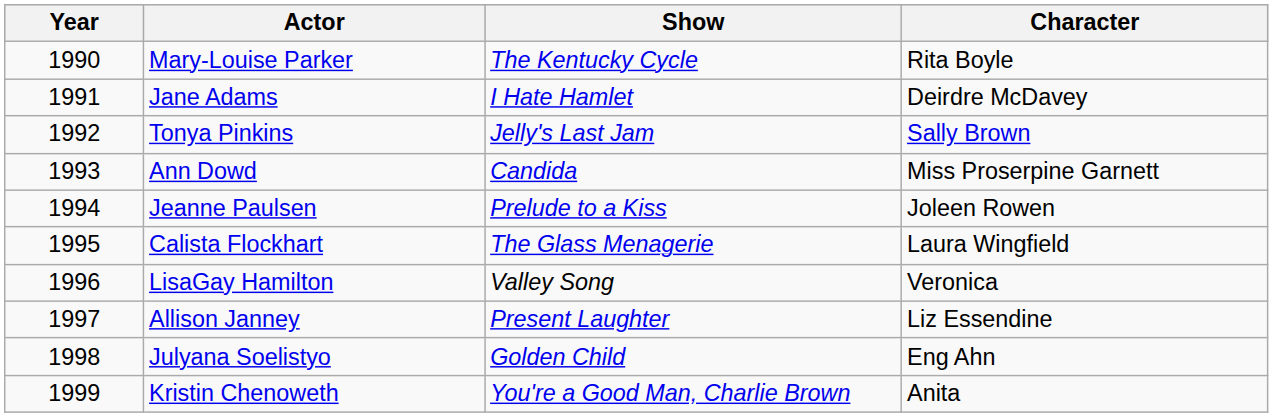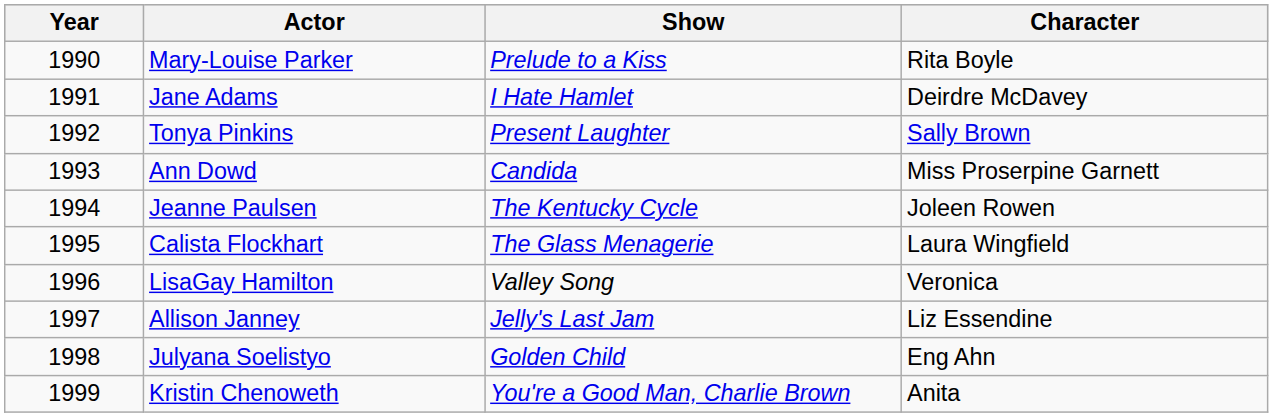Mary-Louise Parker | Show: The Kentucky Cycle -> Prelude to a Kiss
Tonya Pinkins | Show: Jelly's Last Jam -> Present Laughter
Jeanne Paulsen | Show: Prelude to a Kiss -> The Kentucky Cycle
Allison Janney | Show: Present Laughter -> Jelly's Last Jam
